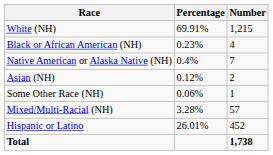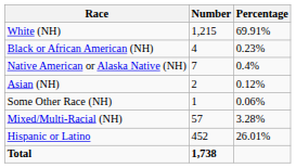columns swapped: Number <-> Percentage
